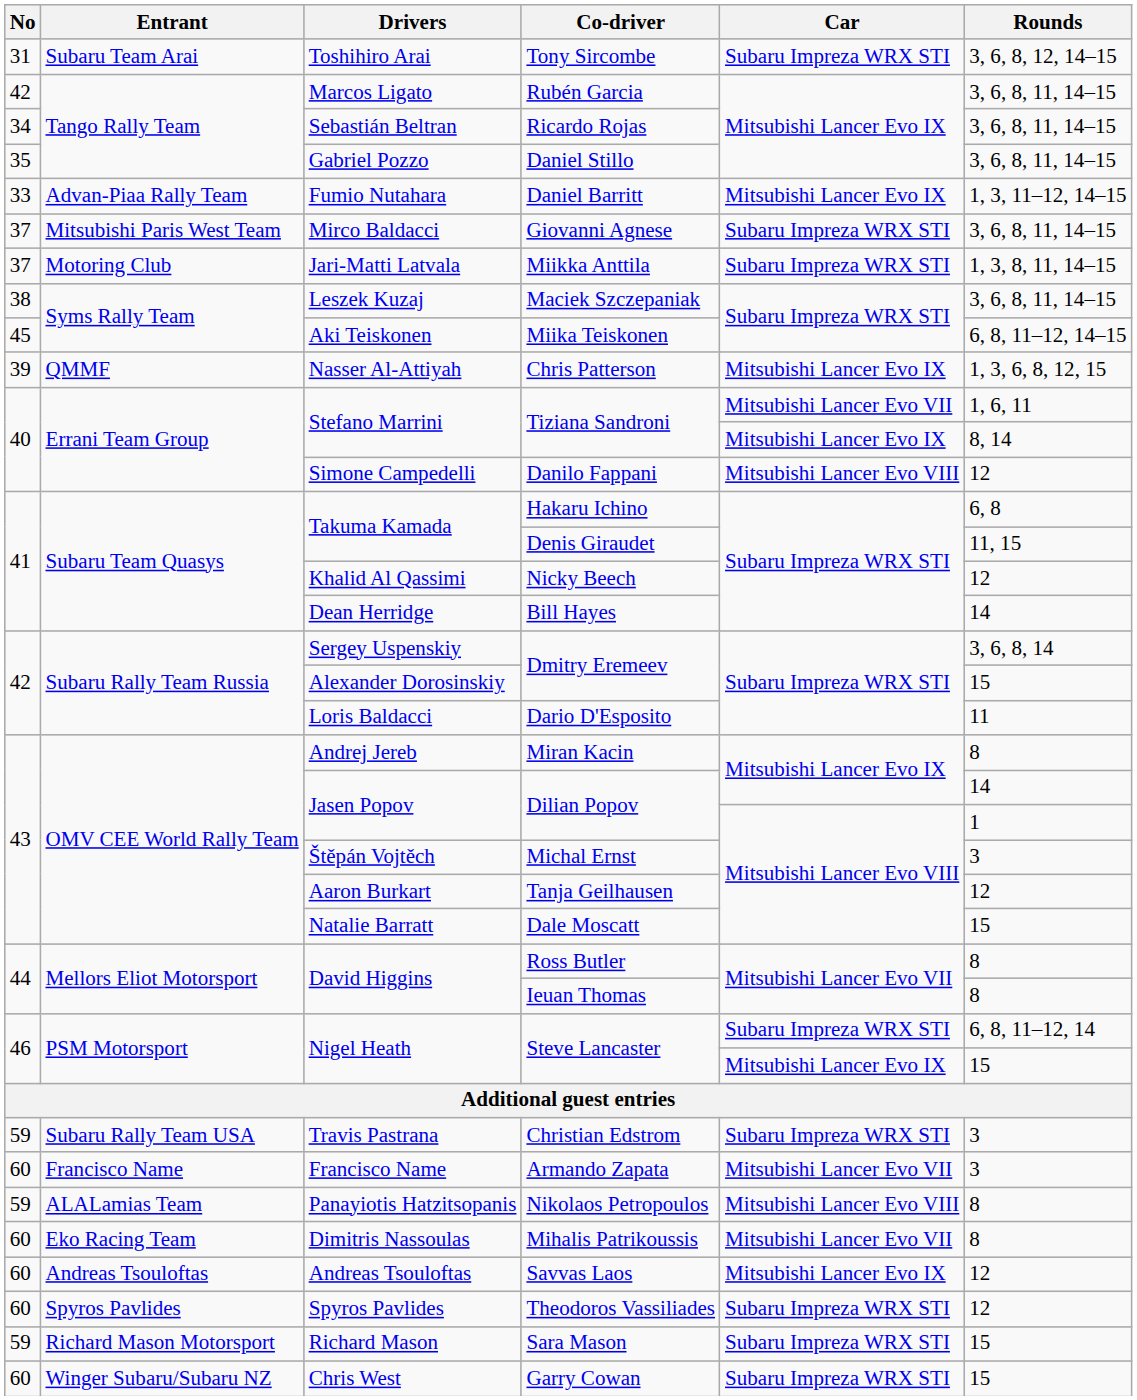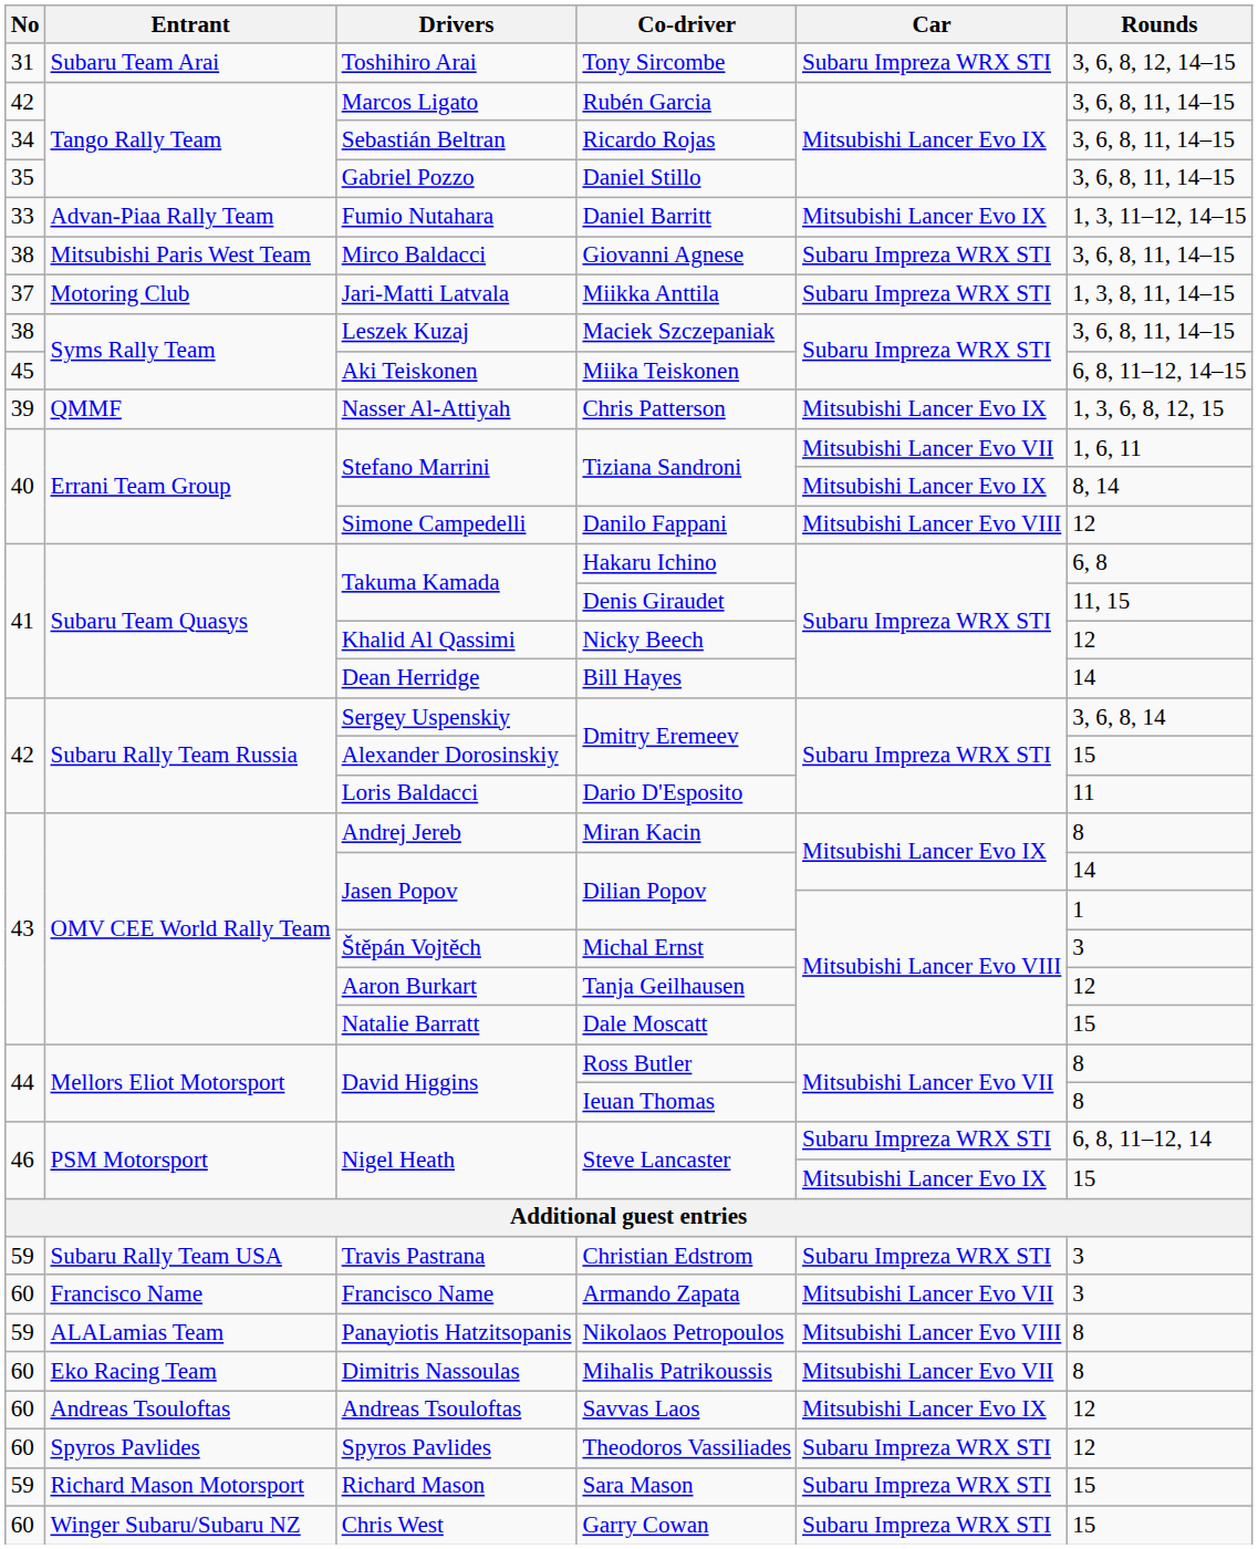Giovanni Agnese | No: 37 -> 38
